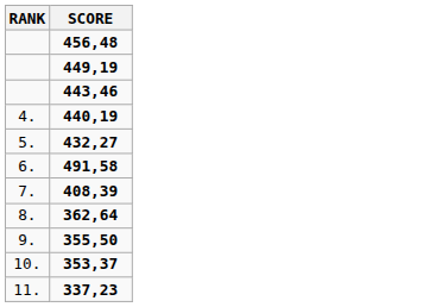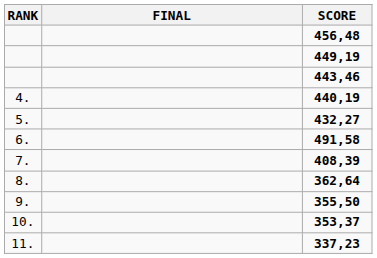+ column: FINAL
